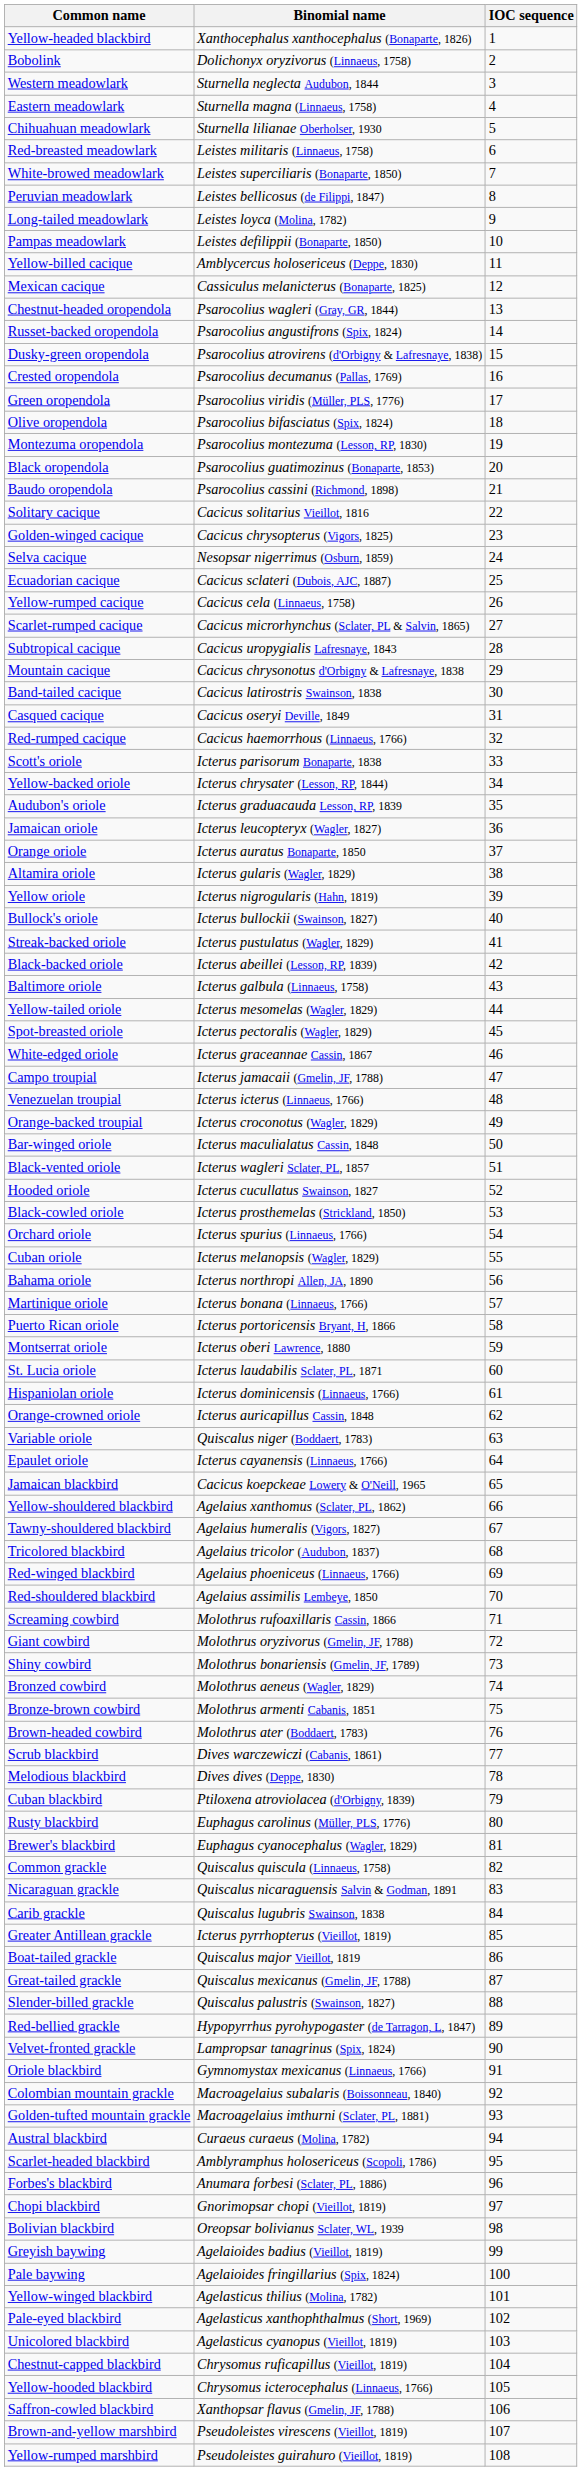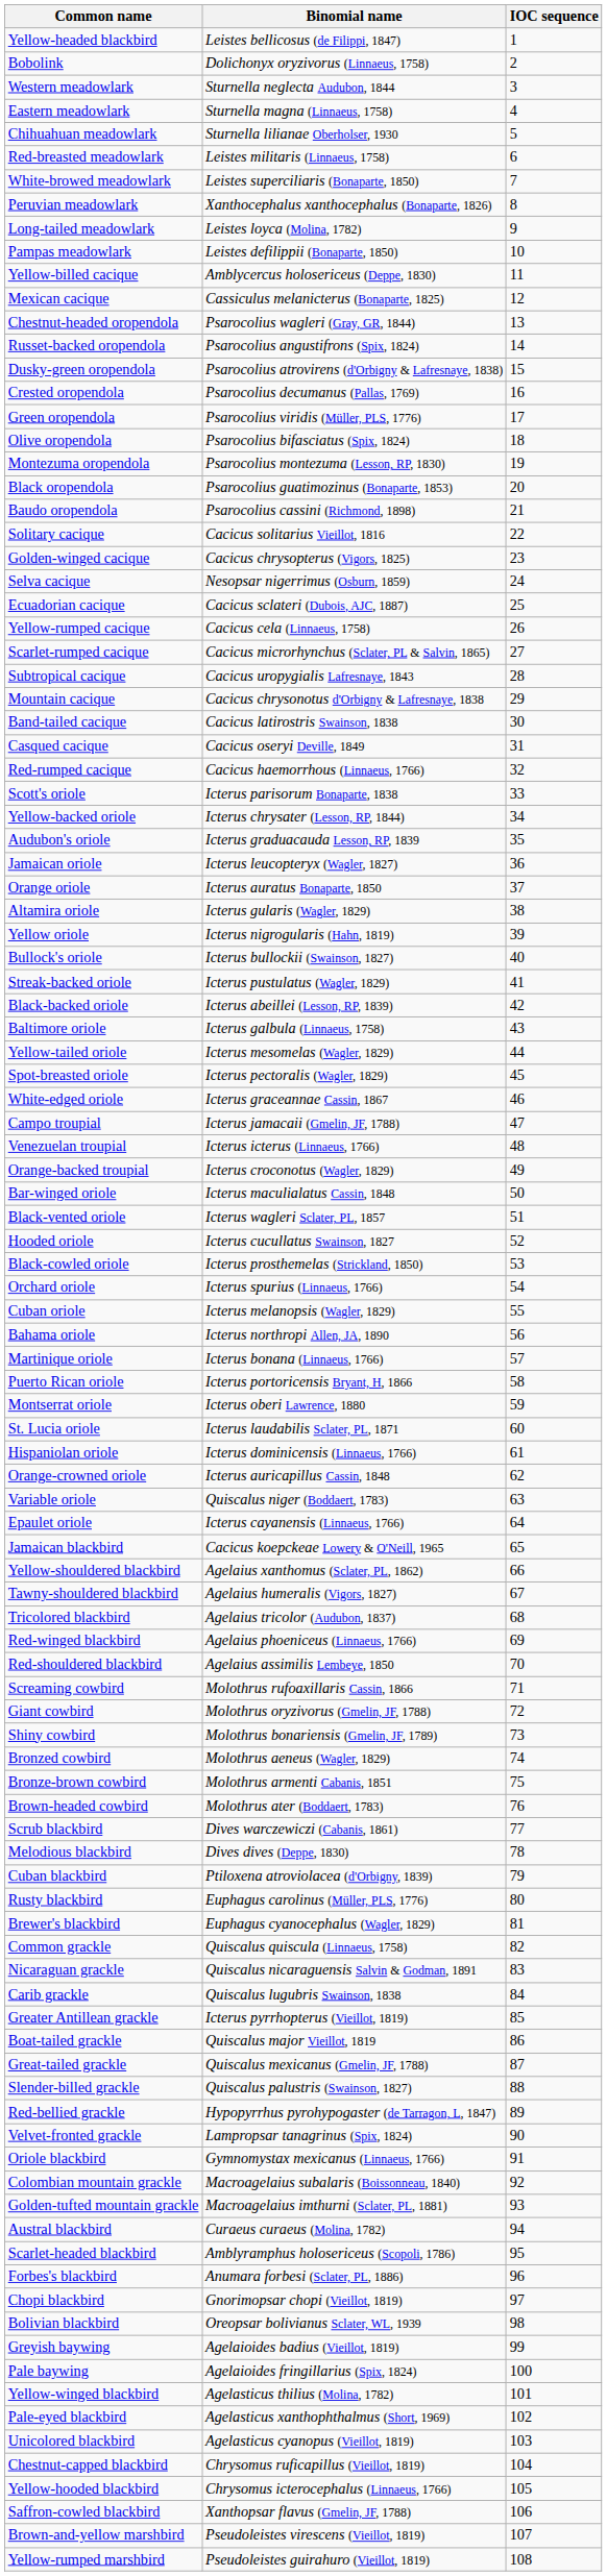Yellow-headed blackbird | Binomial name: Xanthocephalus xanthocephalus (Bonaparte, 1826) -> Leistes bellicosus (de Filippi, 1847)
Peruvian meadowlark | Binomial name: Leistes bellicosus (de Filippi, 1847) -> Xanthocephalus xanthocephalus (Bonaparte, 1826)
